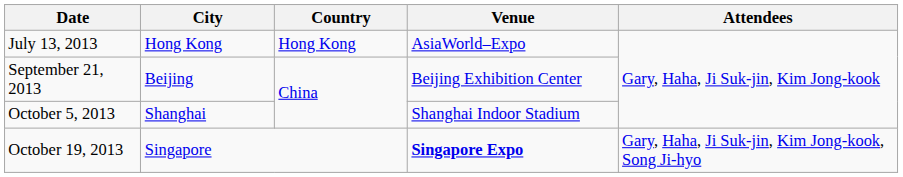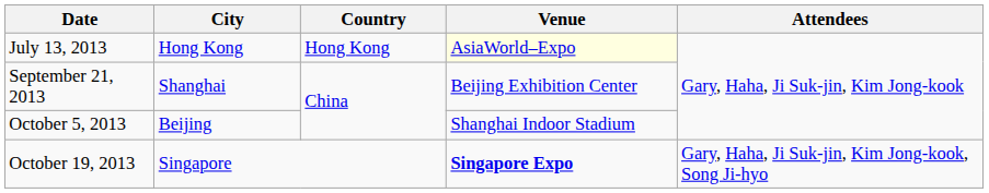July 13, 2013 | Venue: no background -> lightyellow background
September 21, 2013 | City: Beijing -> Shanghai
October 5, 2013 | City: Shanghai -> Beijing
